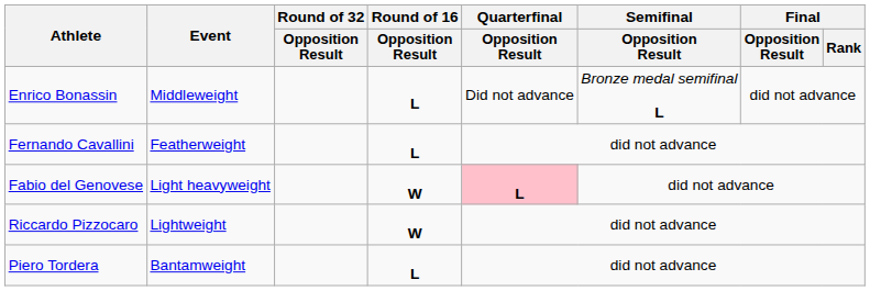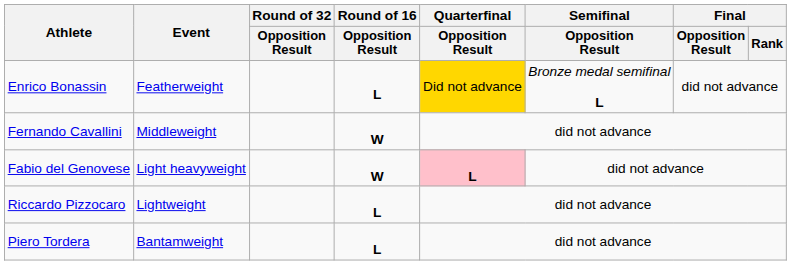Enrico Bonassin | Event: Middleweight -> Featherweight
Enrico Bonassin | Quarterfinal / Opposition Result: no background -> gold background
Fernando Cavallini | Event: Featherweight -> Middleweight
Fernando Cavallini | Round of 16 / Opposition Result: L -> W
Riccardo Pizzocaro | Round of 16 / Opposition Result: W -> L
